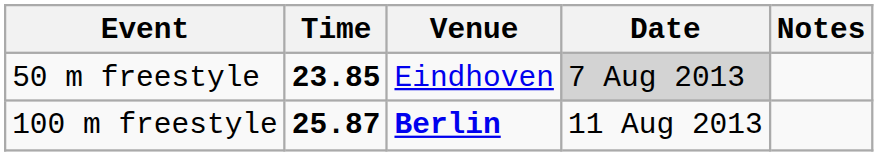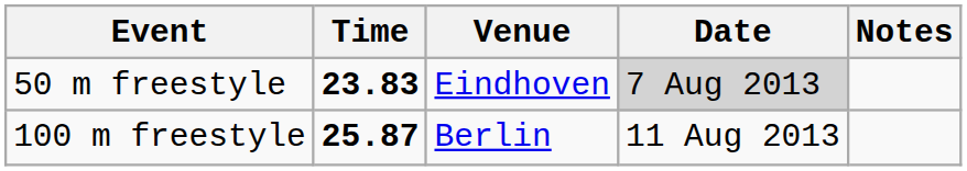50 m freestyle | Time: 23.85 -> 23.83
100 m freestyle | Venue: bold -> normal
